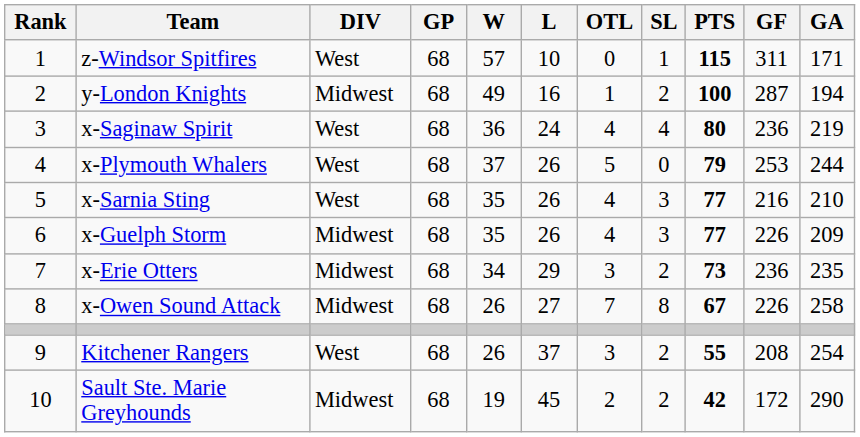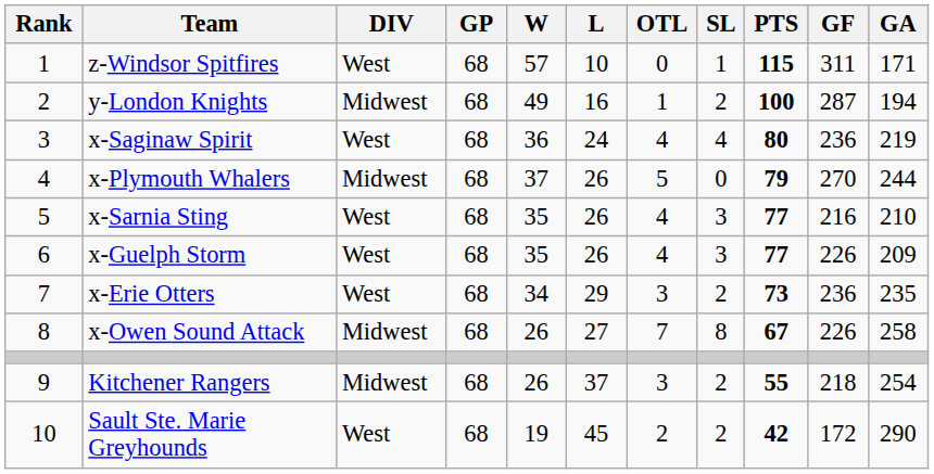x-Plymouth Whalers | DIV: West -> Midwest
x-Plymouth Whalers | GF: 253 -> 270
x-Guelph Storm | DIV: Midwest -> West
x-Erie Otters | DIV: Midwest -> West
Kitchener Rangers | DIV: West -> Midwest
Kitchener Rangers | GF: 208 -> 218
Sault Ste. Marie Greyhounds | DIV: Midwest -> West
